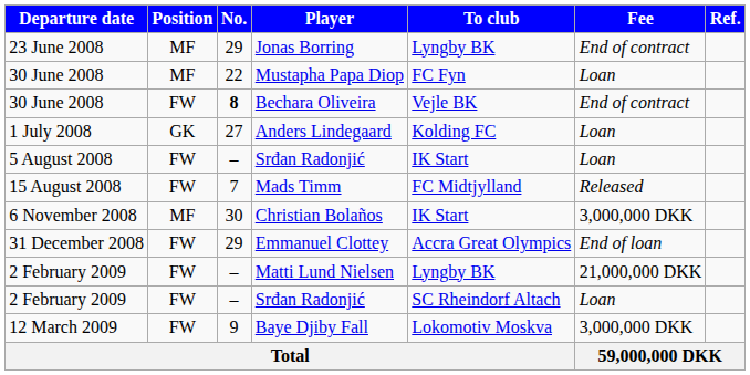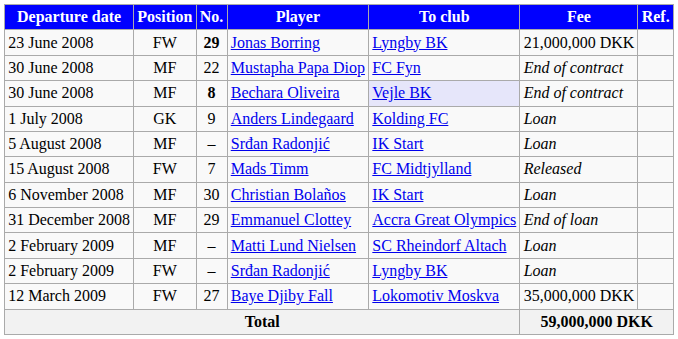Jonas Borring | Position: MF -> FW
Jonas Borring | No.: normal -> bold
Jonas Borring | Fee: End of contract -> 21,000,000 DKK
Mustapha Papa Diop | Fee: Loan -> End of contract
Bechara Oliveira | Position: FW -> MF
Bechara Oliveira | To club: no background -> lavender background
Anders Lindegaard | No.: 27 -> 9
5 August 2008 / Srđan Radonjić | Position: FW -> MF
Christian Bolaños | Fee: 3,000,000 DKK -> Loan
Emmanuel Clottey | Position: FW -> MF
Matti Lund Nielsen | Position: FW -> MF
Matti Lund Nielsen | To club: Lyngby BK -> SC Rheindorf Altach
Matti Lund Nielsen | Fee: 21,000,000 DKK -> Loan
2 February 2009 / Srđan Radonjić | To club: SC Rheindorf Altach -> Lyngby BK
Baye Djiby Fall | No.: 9 -> 27
Baye Djiby Fall | Fee: 3,000,000 DKK -> 35,000,000 DKK
